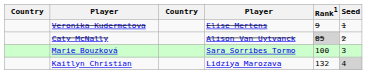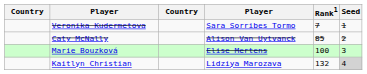Veronika Kudermetova | column 4: Elise Mertens -> Sara Sorribes Tormo
Veronika Kudermetova | Rank1: 9 -> 7
Caty McNally | Rank1: lightgrey background -> no background
Marie Bouzková | column 4: Sara Sorribes Tormo -> Elise Mertens
